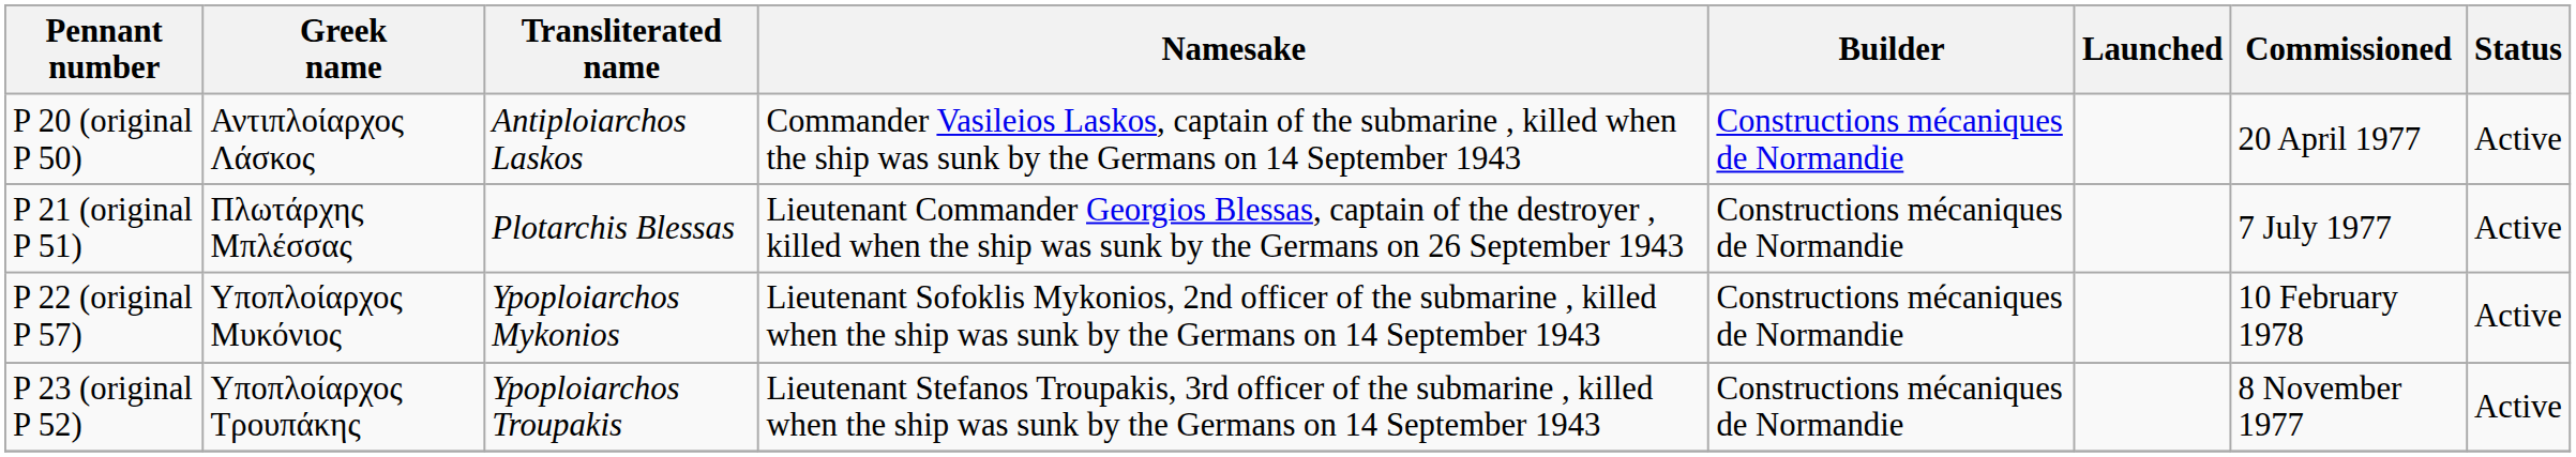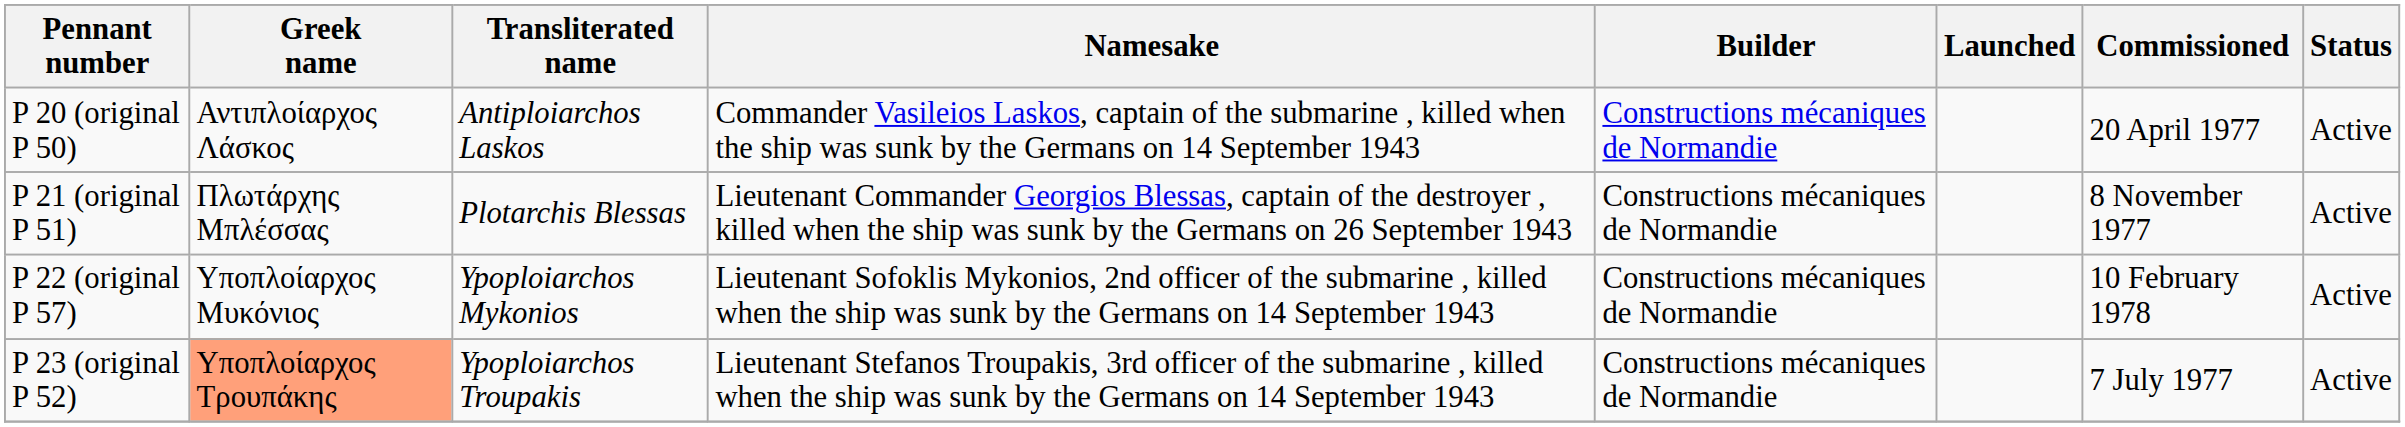P 21 (original P 51) | Commissioned: 7 July 1977 -> 8 November 1977
P 23 (original P 52) | Greek name: no background -> lightsalmon background
P 23 (original P 52) | Commissioned: 8 November 1977 -> 7 July 1977
